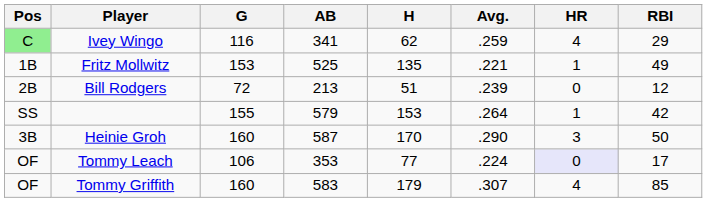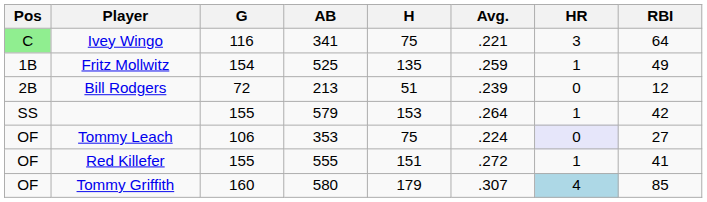Ivey Wingo | H: 62 -> 75
Ivey Wingo | Avg.: .259 -> .221
Ivey Wingo | HR: 4 -> 3
Ivey Wingo | RBI: 29 -> 64
Fritz Mollwitz | G: 153 -> 154
Fritz Mollwitz | Avg.: .221 -> .259
- row: 3B | Heinie Groh | 160 | 587 | 170 | .290 | 3 | 50
Tommy Leach | H: 77 -> 75
Tommy Leach | RBI: 17 -> 27
+ row: OF | Red Killefer | 155 | 555 | 151 | .272 | 1 | 41
Tommy Griffith | AB: 583 -> 580
Tommy Griffith | HR: no background -> lightblue background
